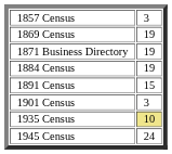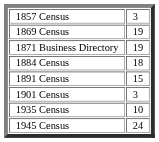1884 Census | column 2: 19 -> 18
1935 Census | column 2: khaki background -> no background
